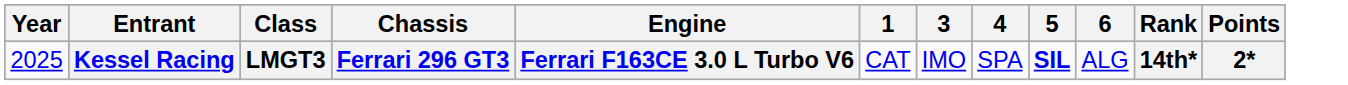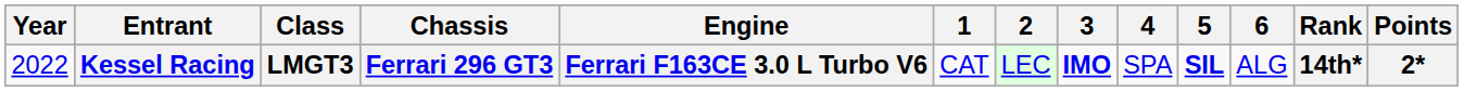+ column: 2 | LEC
Kessel Racing | Year: 2025 -> 2022
Kessel Racing | 3: normal -> bold
